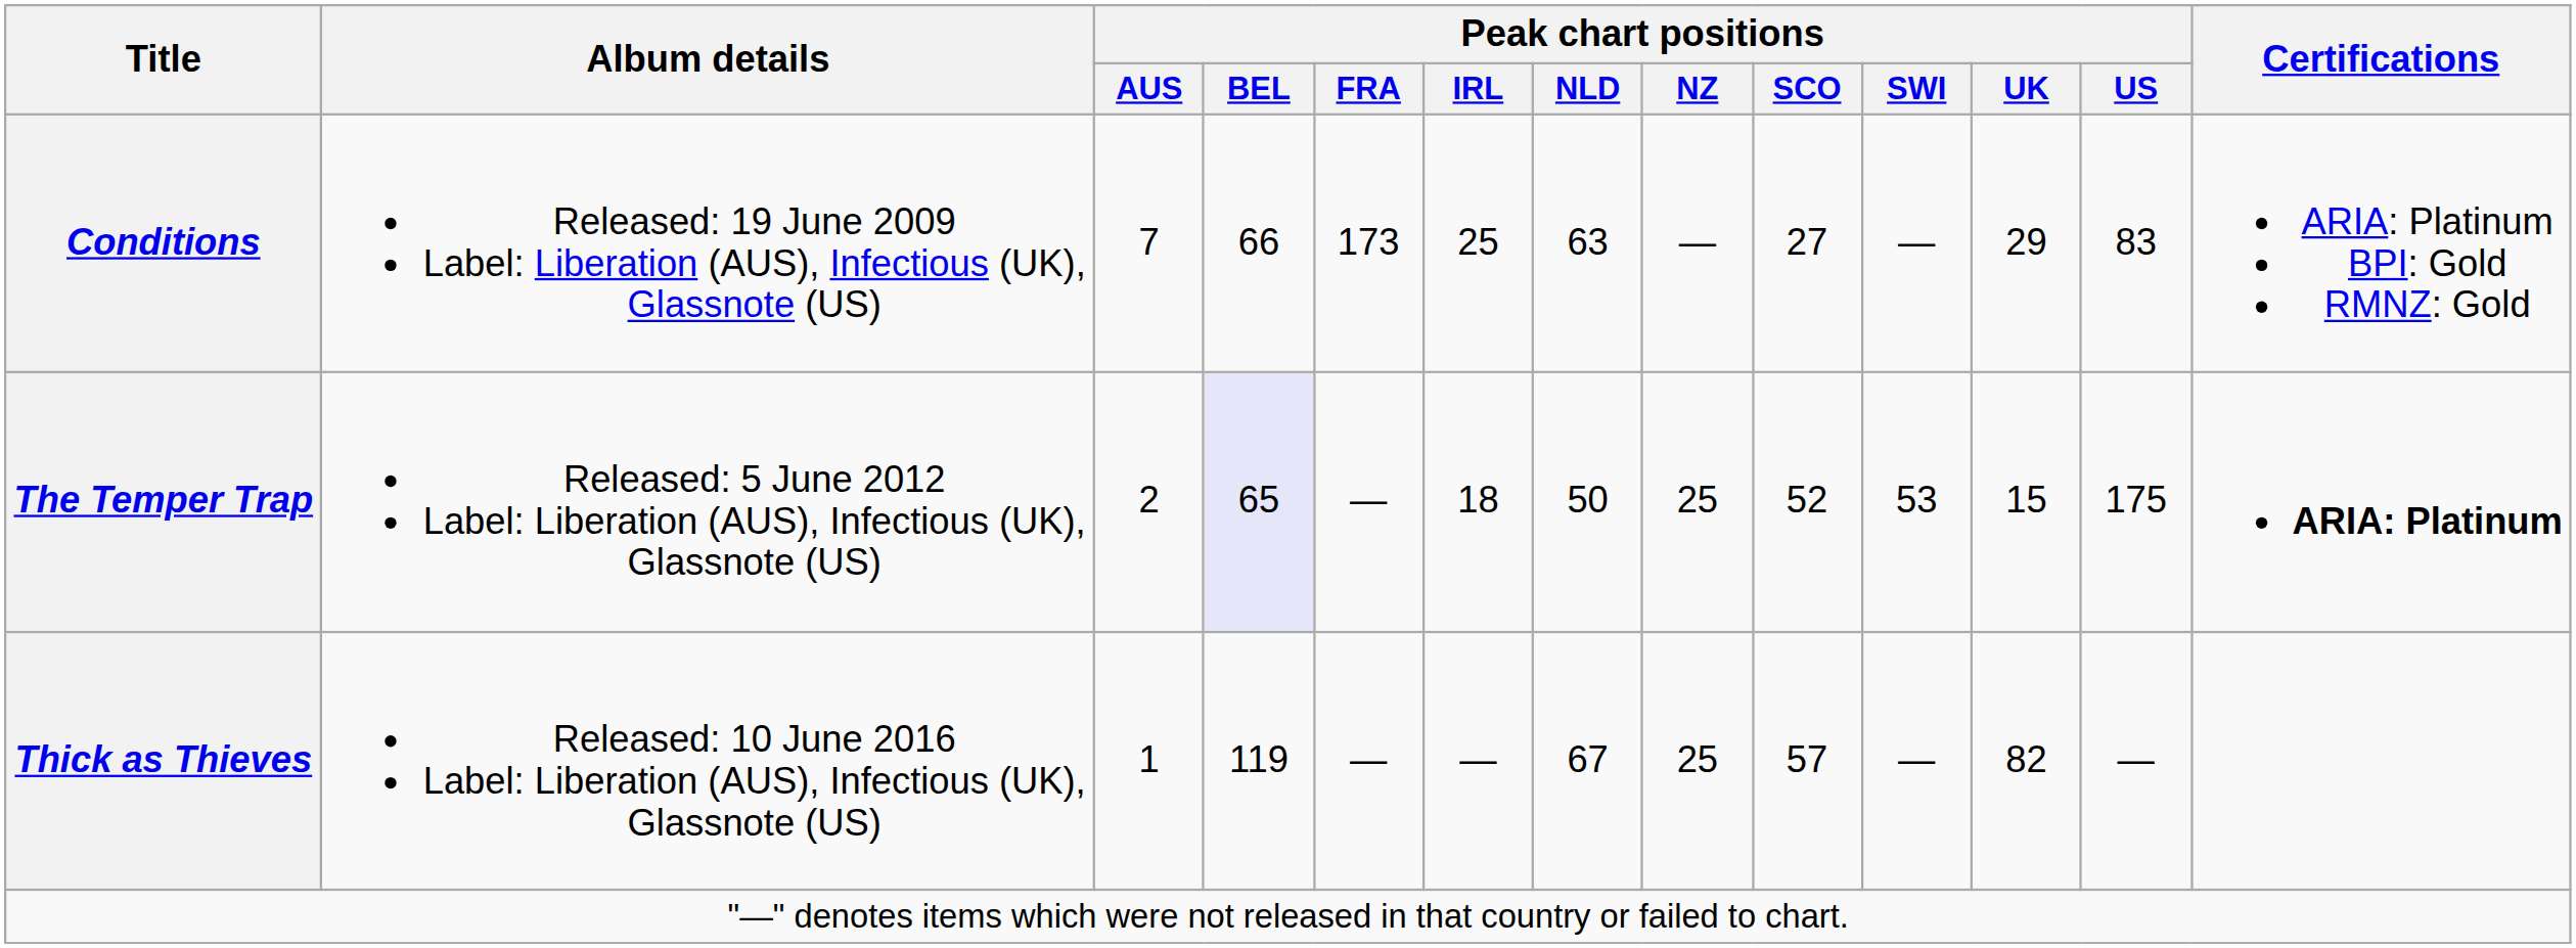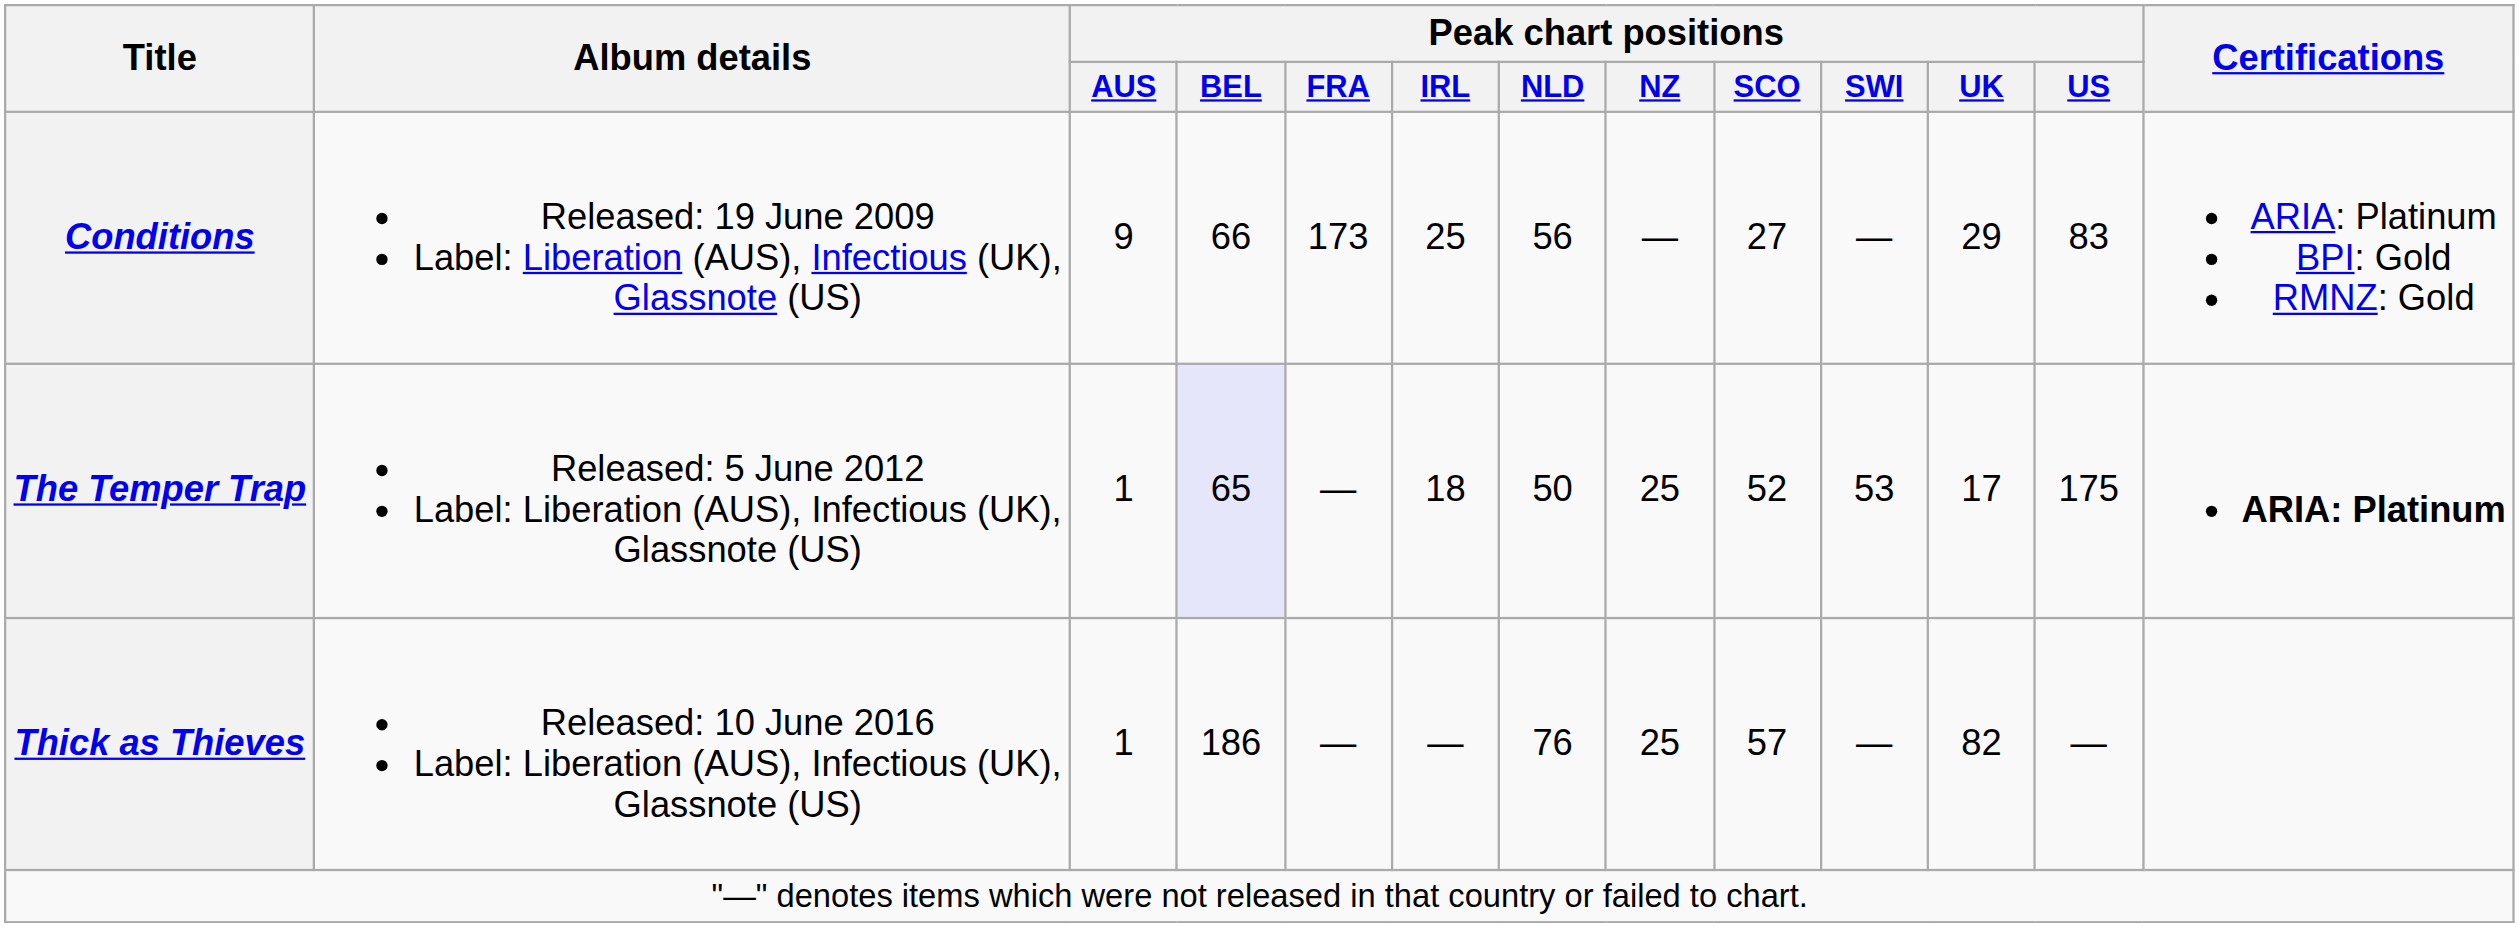Conditions | Peak chart positions / AUS: 7 -> 9
Conditions | Peak chart positions / NLD: 63 -> 56
The Temper Trap | Peak chart positions / AUS: 2 -> 1
The Temper Trap | Peak chart positions / UK: 15 -> 17
Thick as Thieves | Peak chart positions / BEL: 119 -> 186
Thick as Thieves | Peak chart positions / NLD: 67 -> 76
